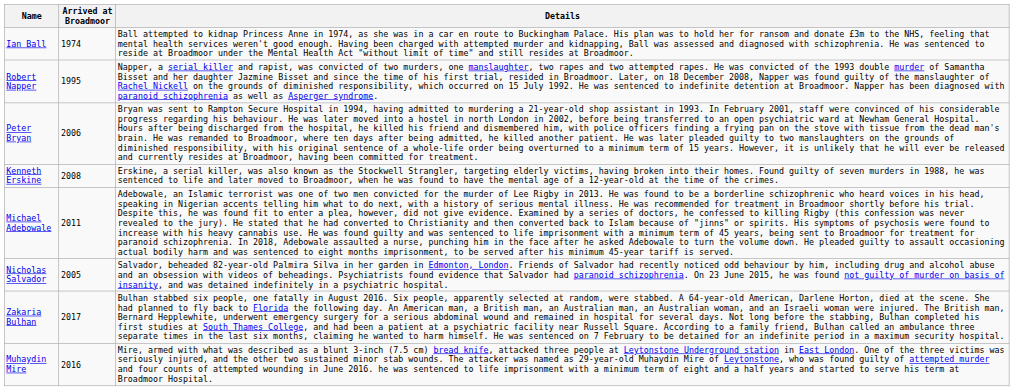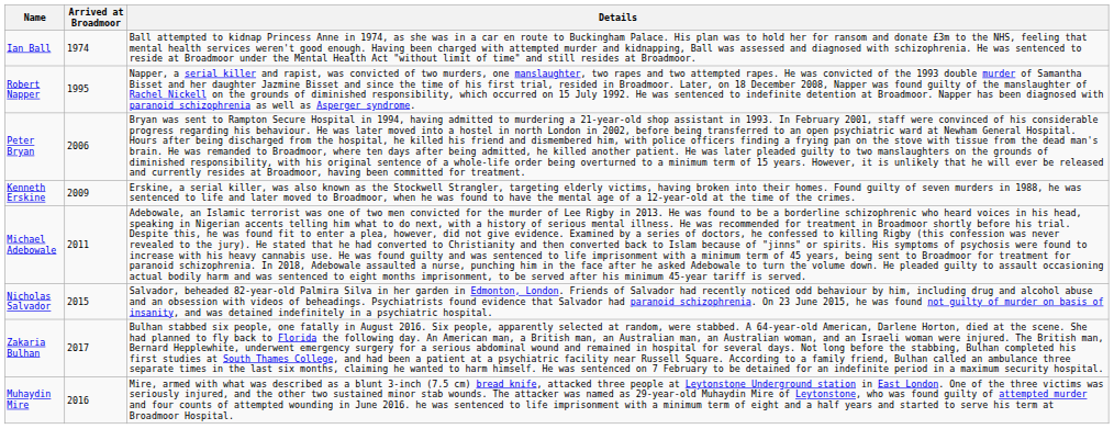Kenneth Erskine | Arrived at Broadmoor: 2008 -> 2009
Nicholas Salvador | Arrived at Broadmoor: 2005 -> 2015
